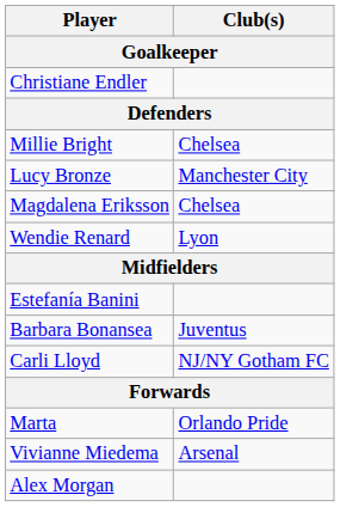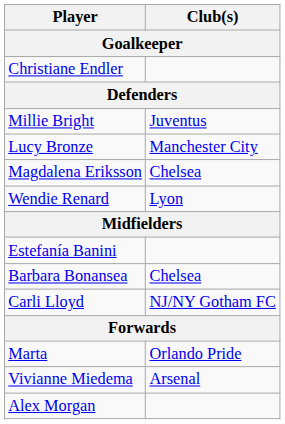Millie Bright | Club(s): Chelsea -> Juventus
Barbara Bonansea | Club(s): Juventus -> Chelsea
